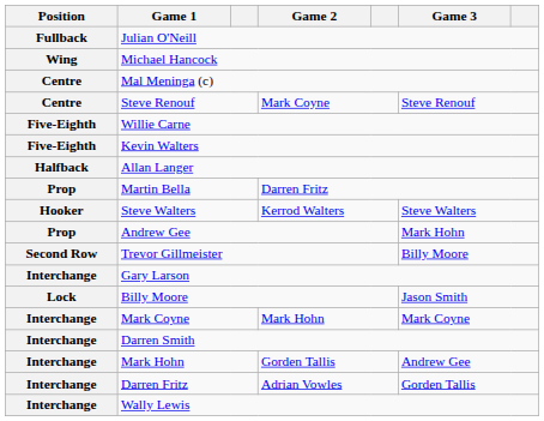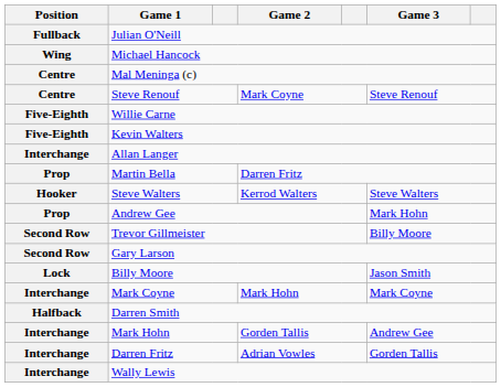Allan Langer | Position: Halfback -> Interchange
Gary Larson | Position: Interchange -> Second Row
Darren Smith | Position: Interchange -> Halfback
